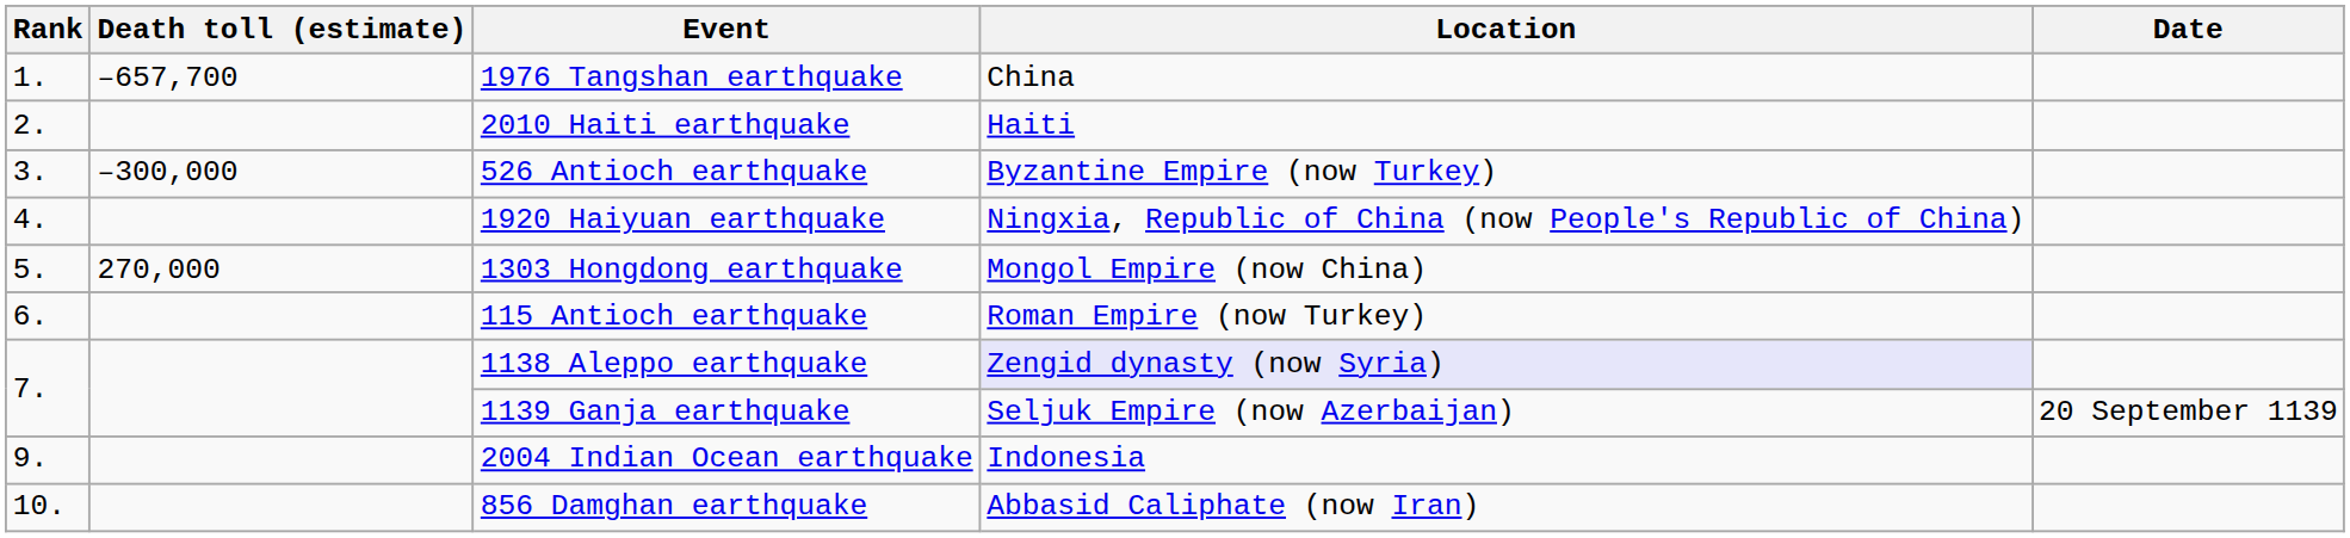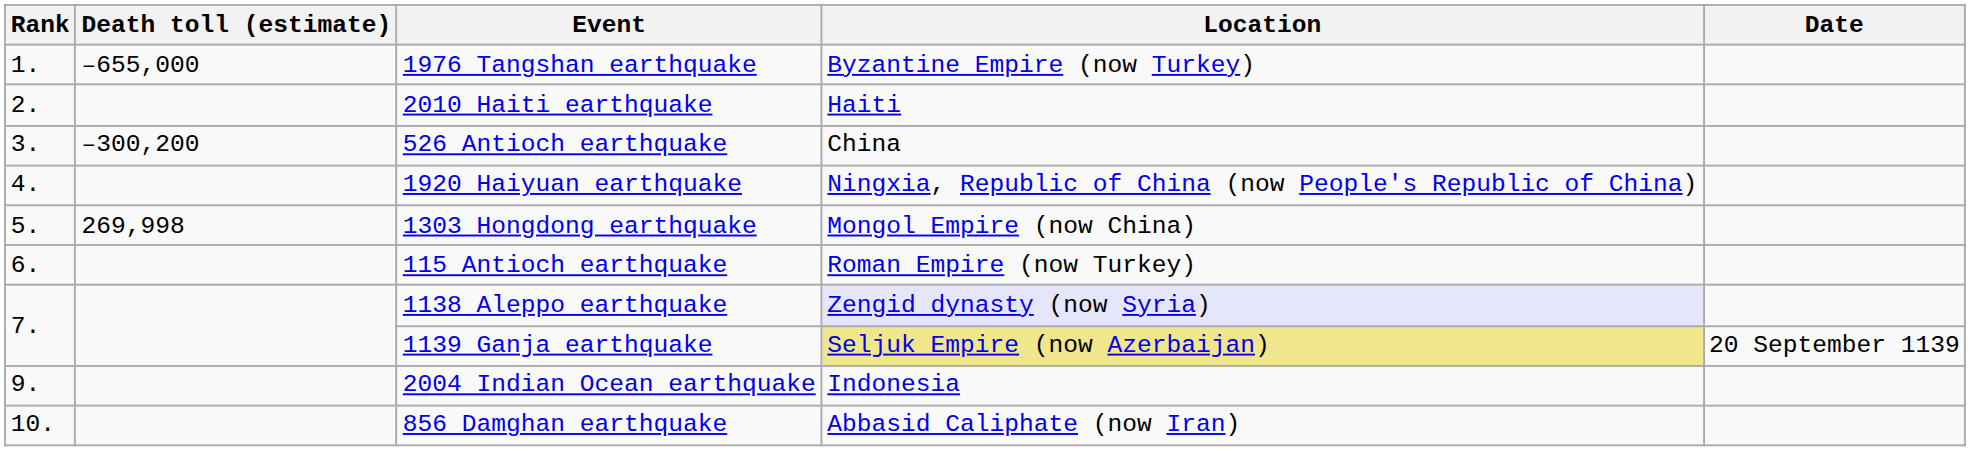1976 Tangshan earthquake | Death toll (estimate): –657,700 -> –655,000
1976 Tangshan earthquake | Location: China -> Byzantine Empire (now Turkey)
526 Antioch earthquake | Death toll (estimate): –300,000 -> –300,200
526 Antioch earthquake | Location: Byzantine Empire (now Turkey) -> China
1303 Hongdong earthquake | Death toll (estimate): 270,000 -> 269,998
1139 Ganja earthquake | Location: no background -> khaki background
